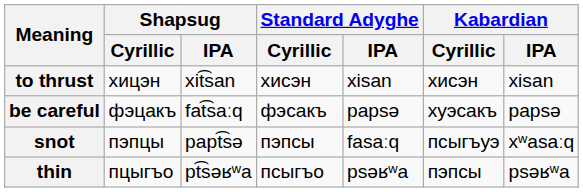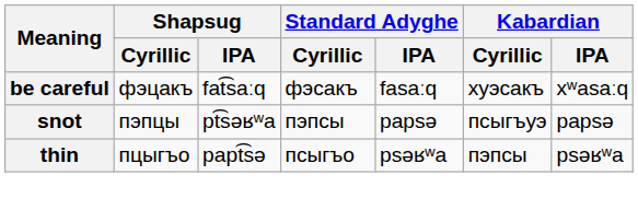- row: to thrust | хицэн | xit͡san | хисэн | xisan | хисэн | xisan
be careful | Standard Adyghe / IPA: papsə -> fasaːq
be careful | Kabardian / IPA: papsə -> xʷasaːq
snot | Shapsug / IPA: papt͡sə -> pt͡səʁʷa
snot | Standard Adyghe / IPA: fasaːq -> papsə
snot | Kabardian / IPA: xʷasaːq -> papsə
thin | Shapsug / IPA: pt͡səʁʷa -> papt͡sə
